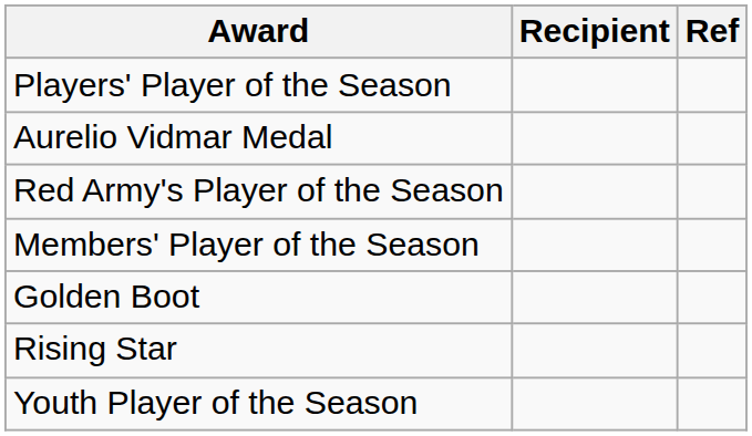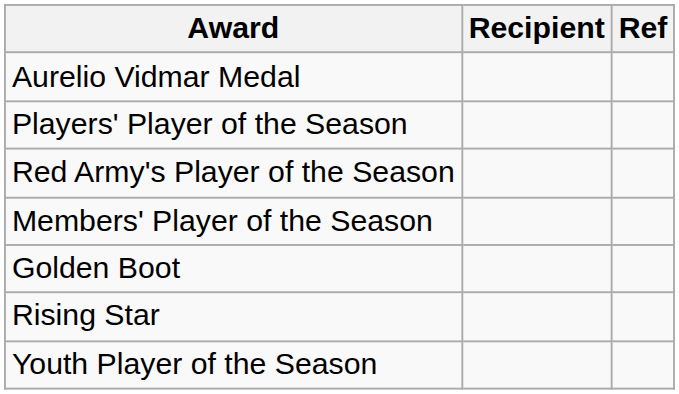rows swapped: Aurelio Vidmar Medal <-> Players' Player of the Season
